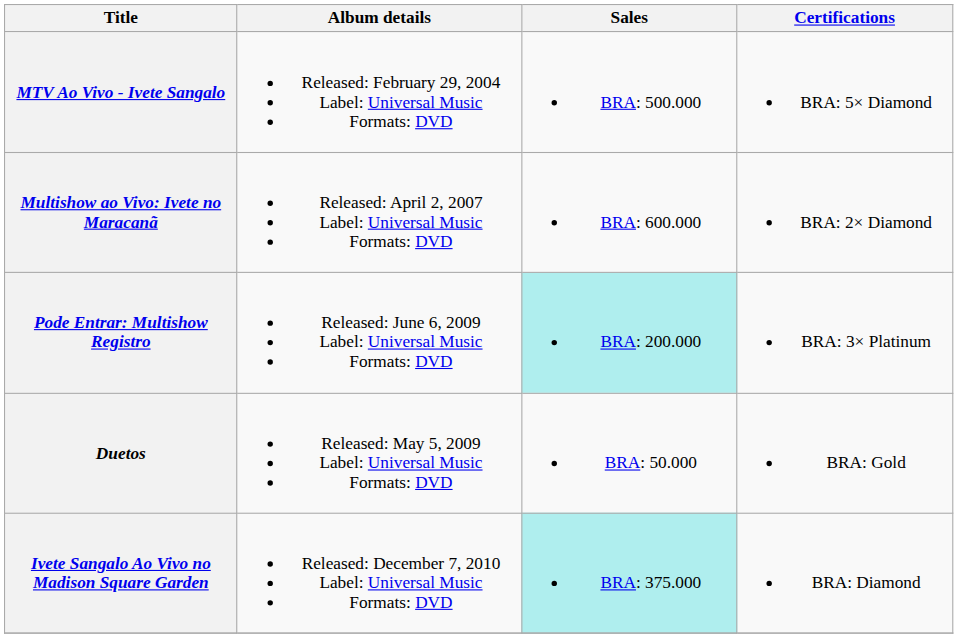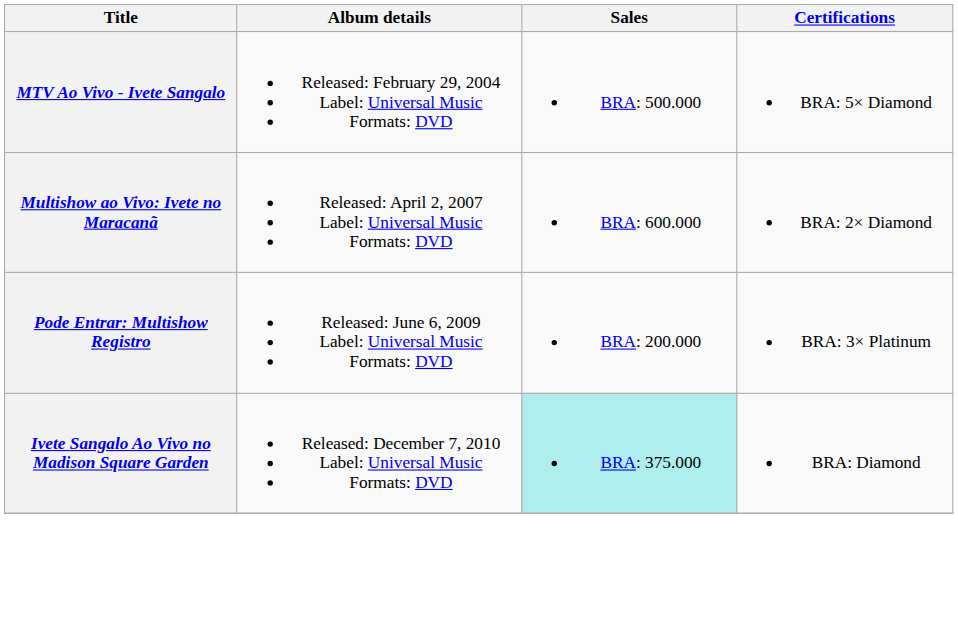Pode Entrar: Multishow Registro | Sales: paleturquoise background -> no background
- row: Duetos | Released: May 5, 2009 Label: Universal Music Formats: DVD | BRA: 50.000 | BRA: Gold
